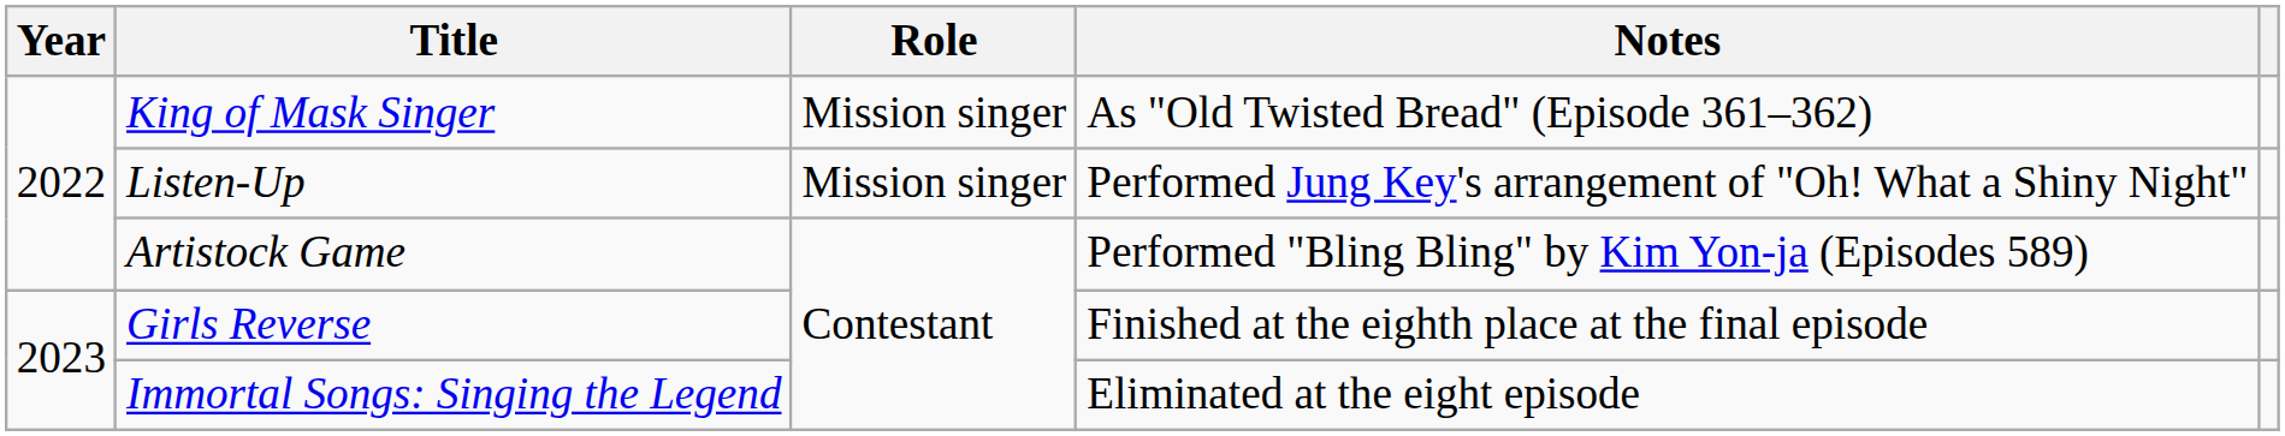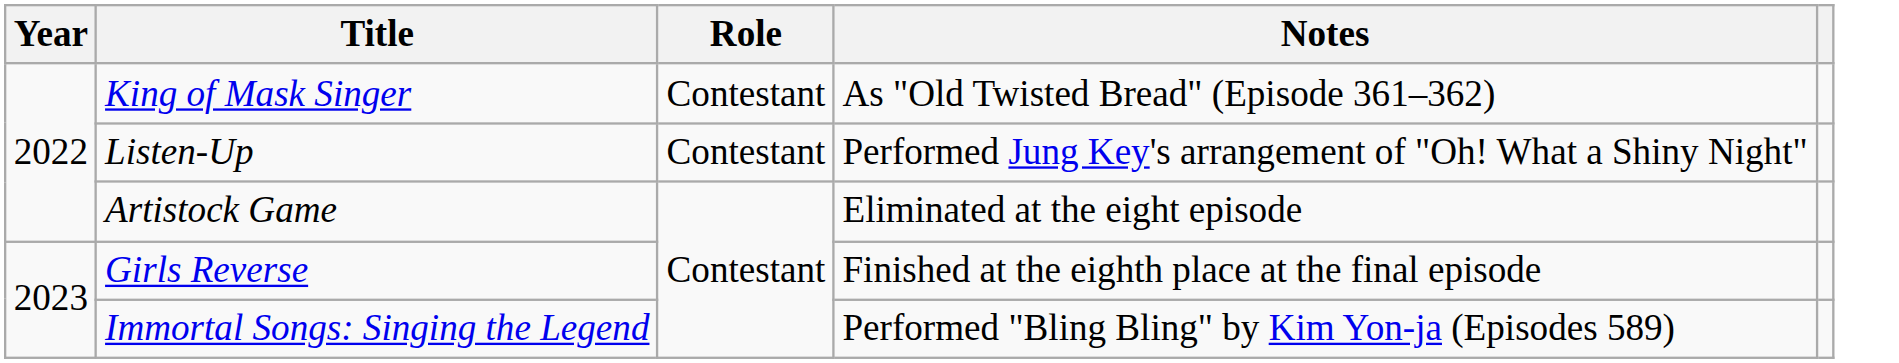King of Mask Singer | Role: Mission singer -> Contestant
Listen-Up | Role: Mission singer -> Contestant
Artistock Game | Notes: Performed "Bling Bling" by Kim Yon-ja (Episodes 589) -> Eliminated at the eight episode
Immortal Songs: Singing the Legend | Notes: Eliminated at the eight episode -> Performed "Bling Bling" by Kim Yon-ja (Episodes 589)
